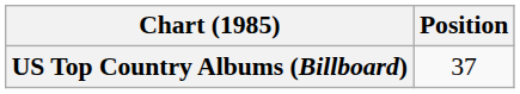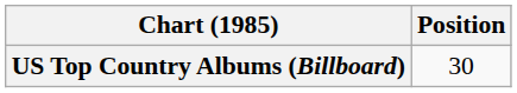US Top Country Albums (Billboard) | Position: 37 -> 30
